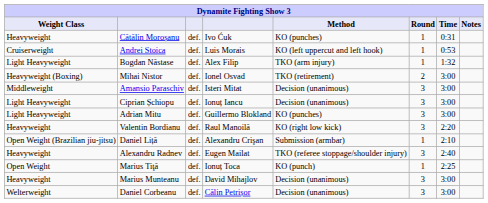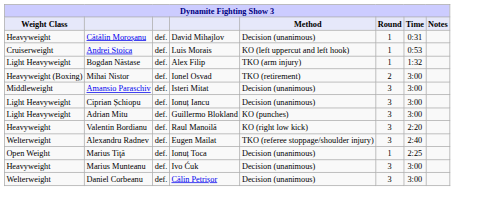Cătălin Moroșanu | column 4: Ivo Ćuk -> David Mihajlov
Cătălin Moroșanu | Method: KO (punches) -> Decision (unanimous)
- row: Open Weight (Brazilian jiu-jitsu) | Daniel Liță | def. | Alexandru Crişan | Submission (armbar) | 1 | 2:10
Alexandru Radnev | Weight Class: Heavyweight -> Welterweight
Marius Tiţă | Method: KO (punch) -> Decision (unanimous)
Marius Munteanu | column 4: David Mihajlov -> Ivo Ćuk
